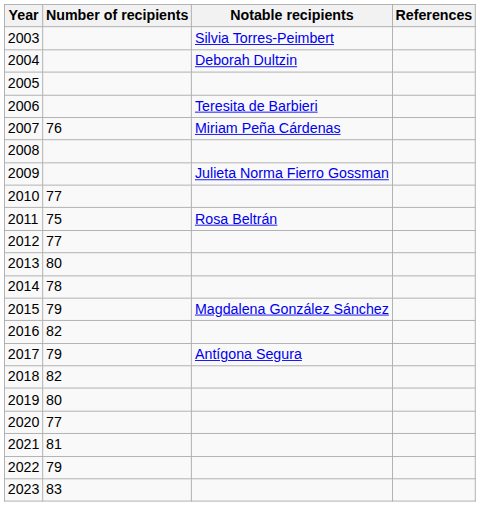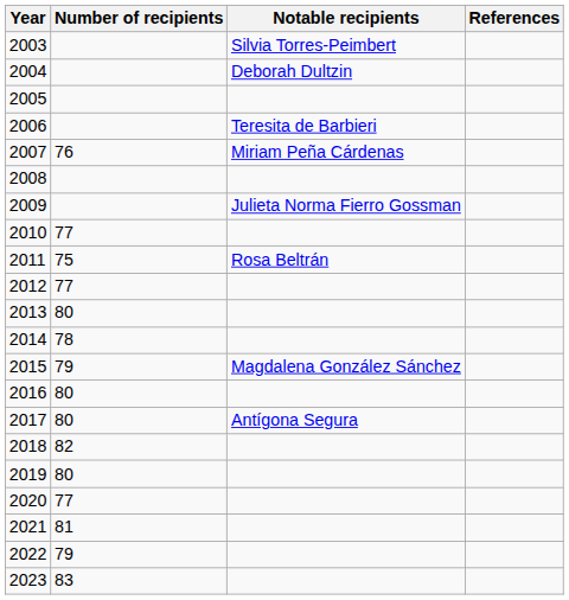2016 | Number of recipients: 82 -> 80
2017 | Number of recipients: 79 -> 80
